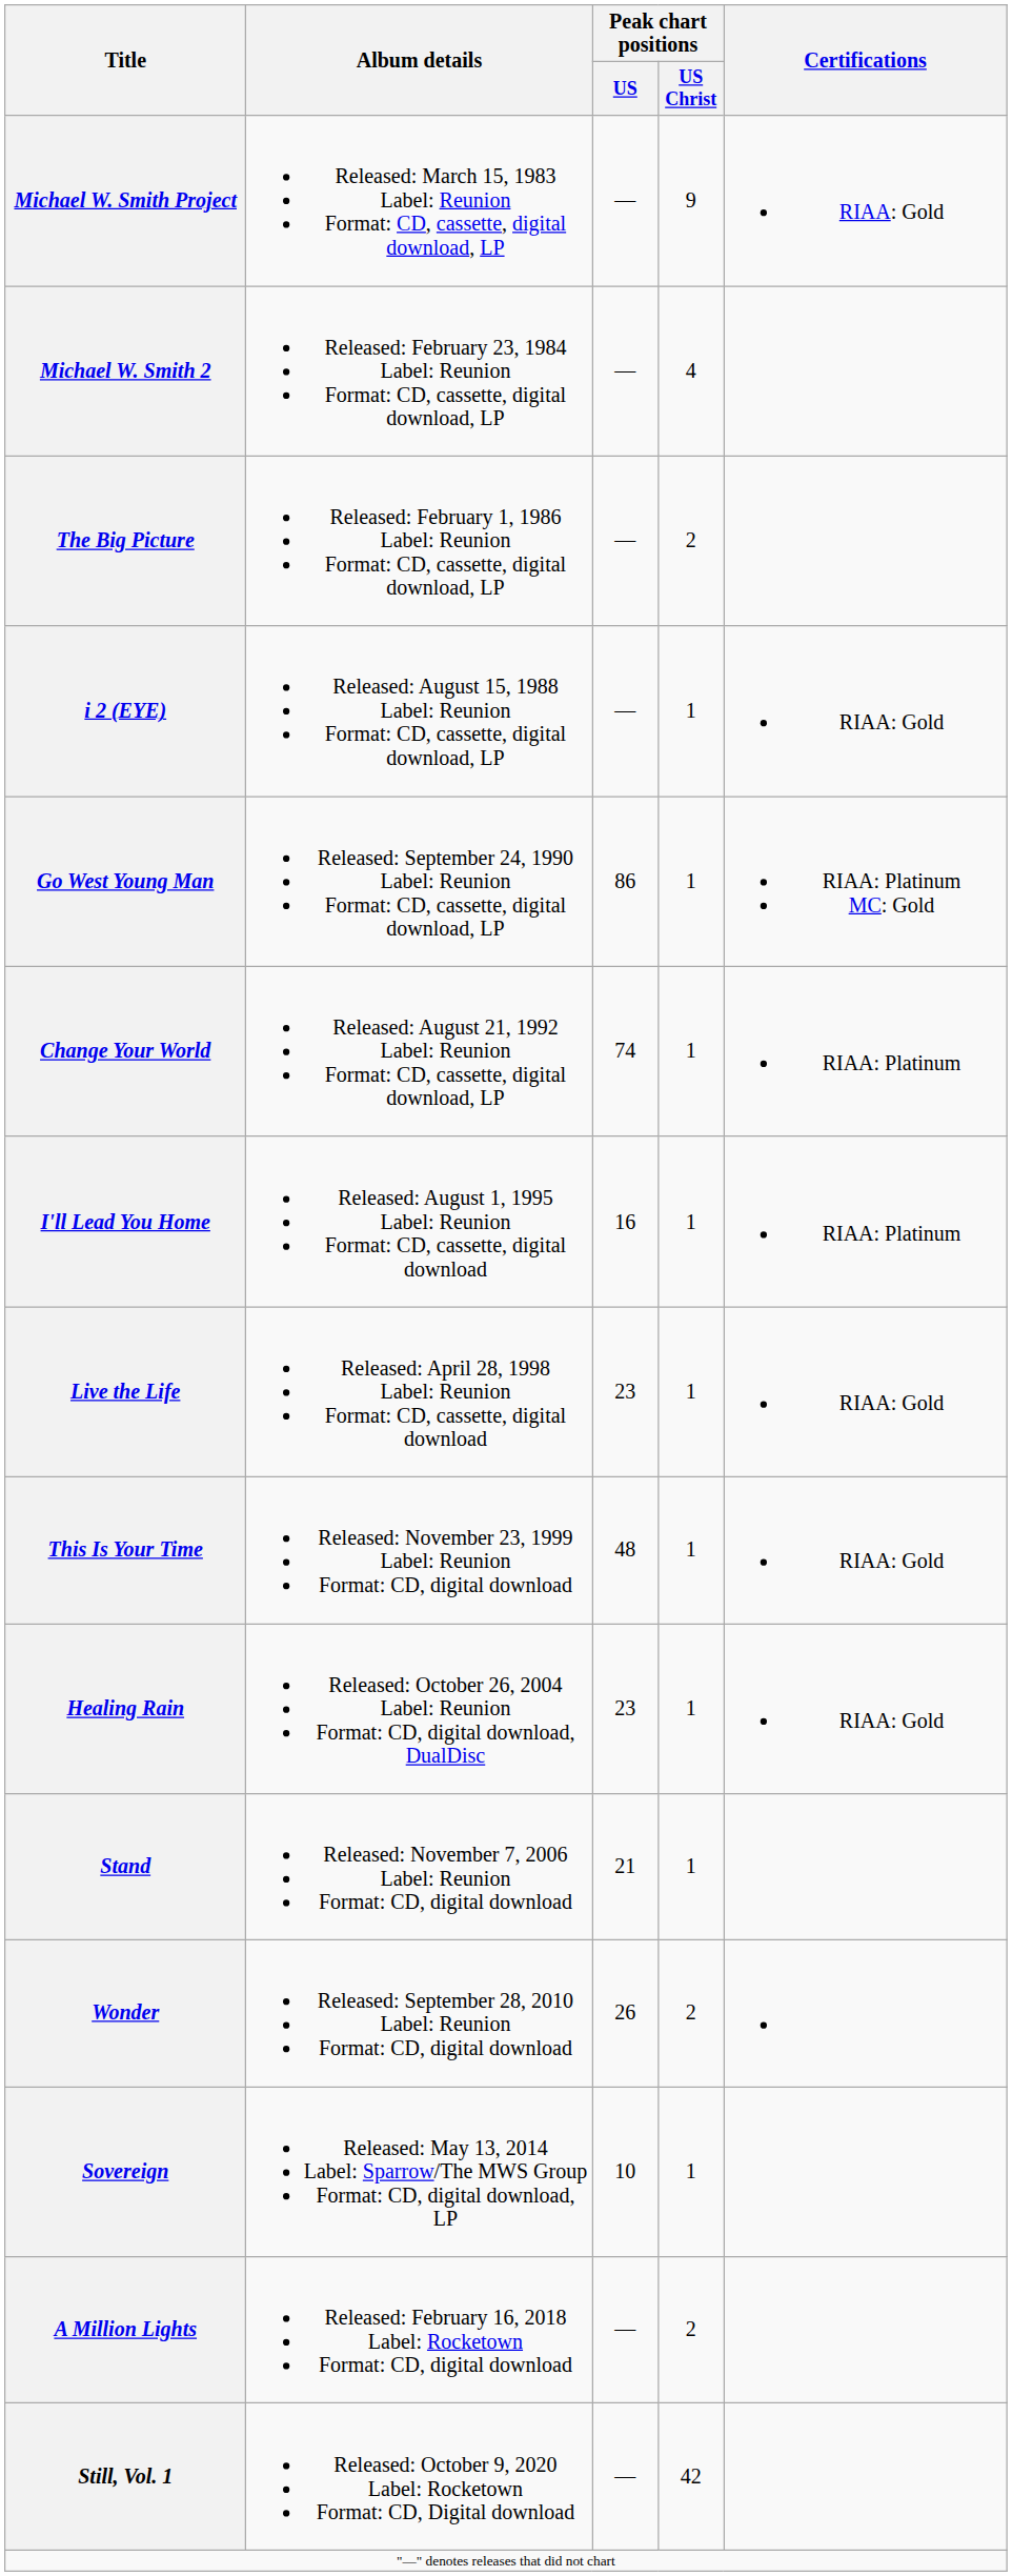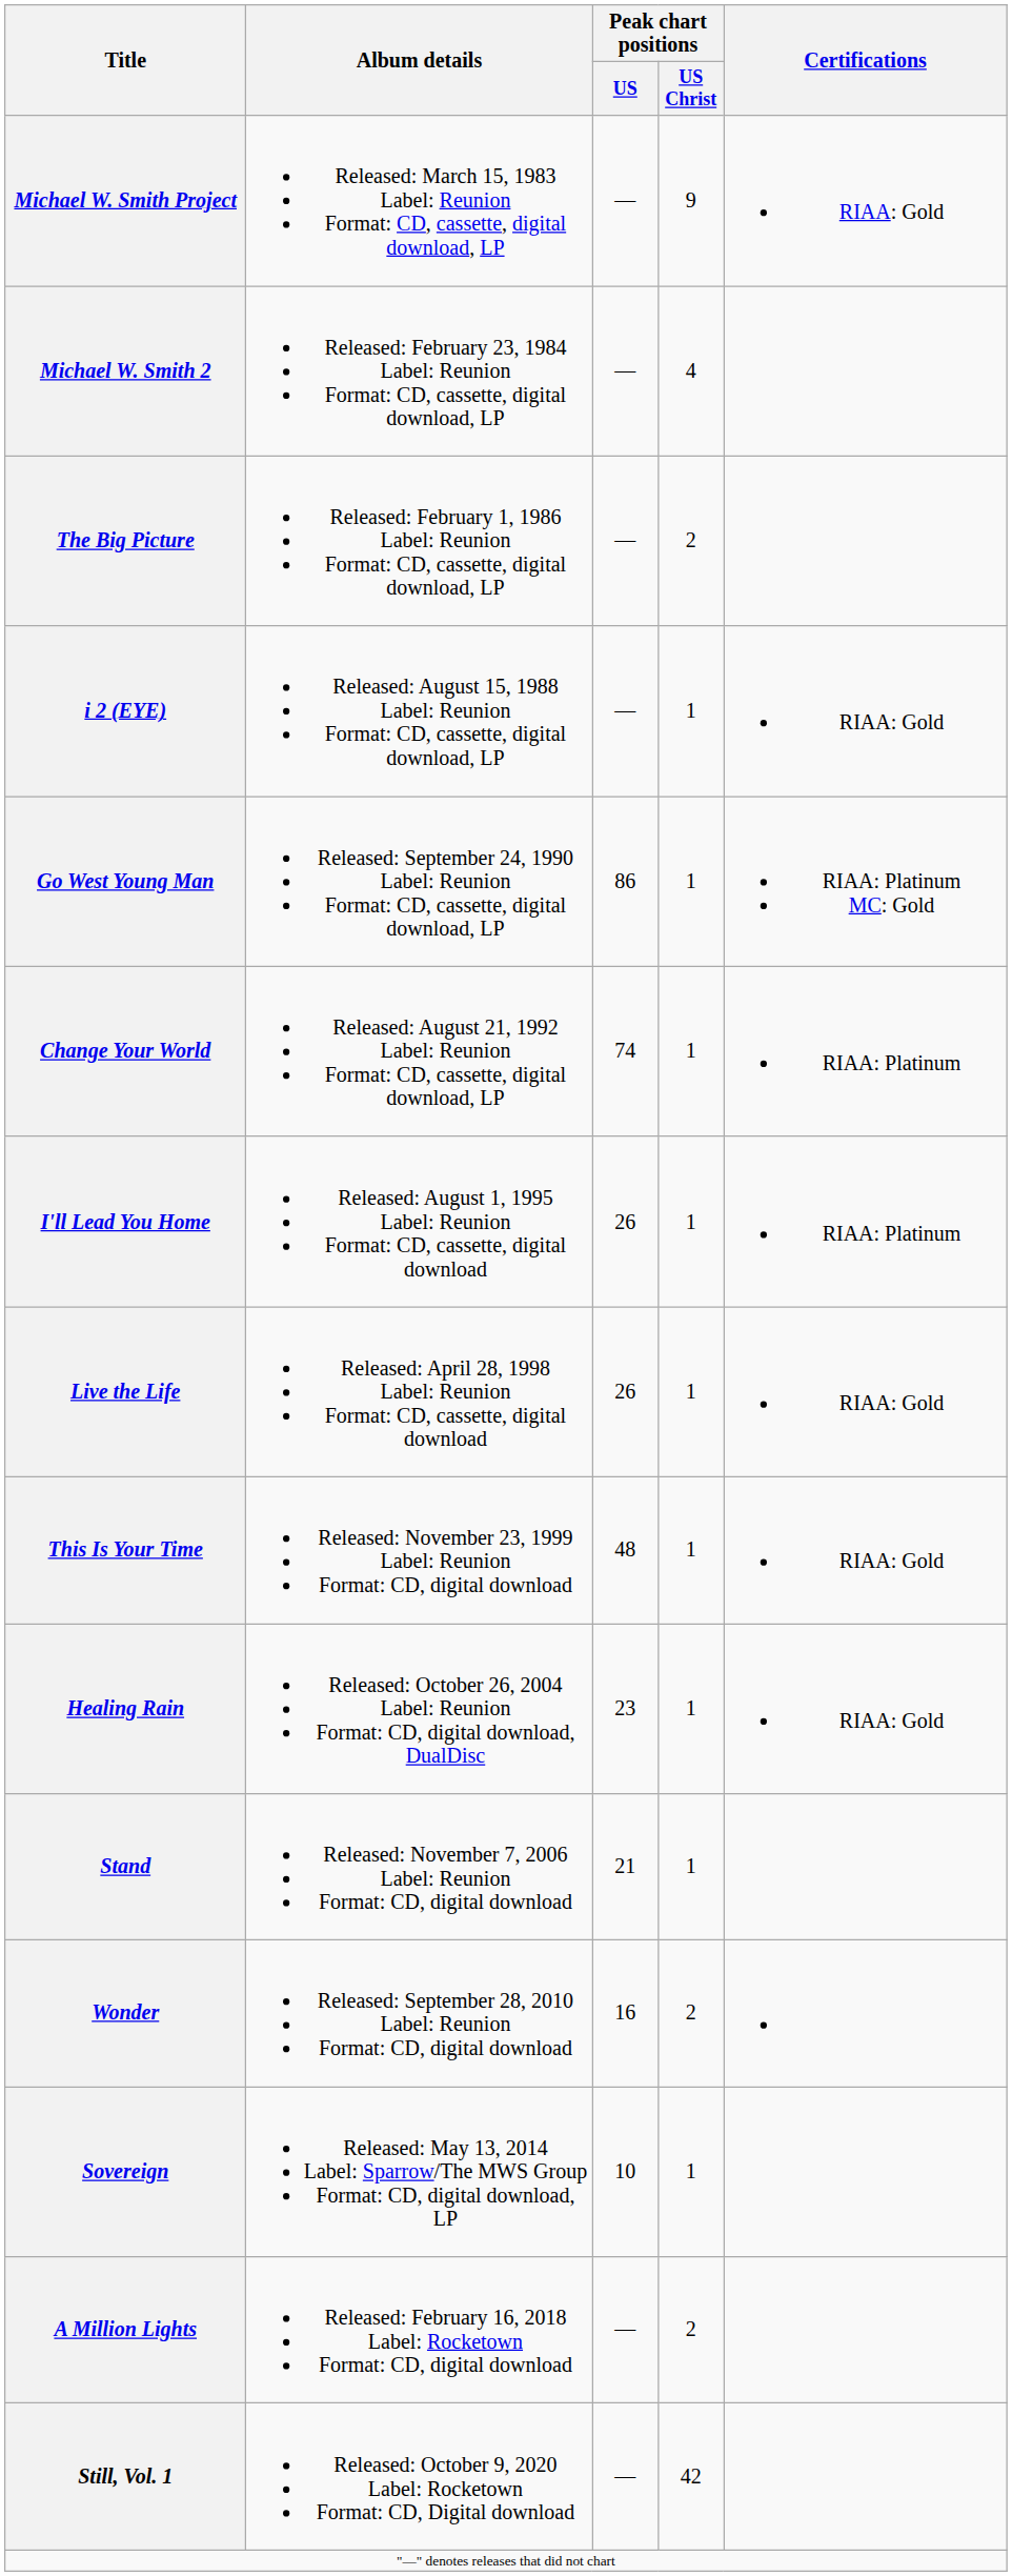I'll Lead You Home | Peak chart positions / US: 16 -> 26
Live the Life | Peak chart positions / US: 23 -> 26
Wonder | Peak chart positions / US: 26 -> 16
